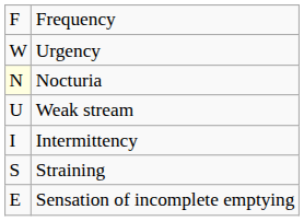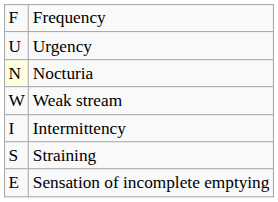Urgency | column 1: W -> U
Weak stream | column 1: U -> W
